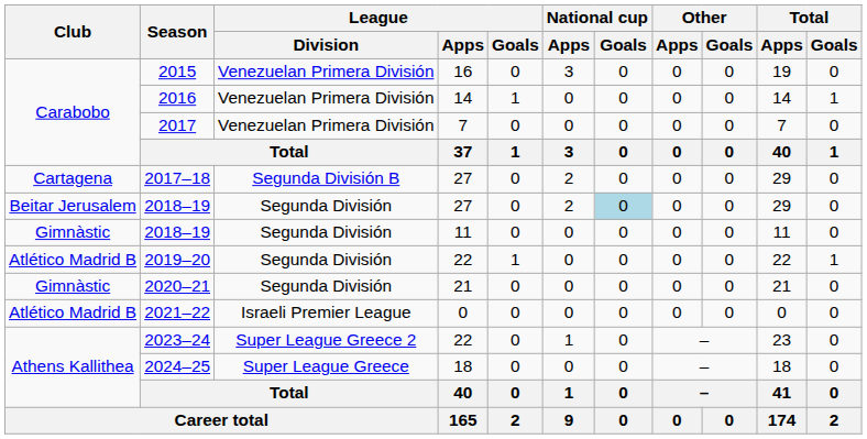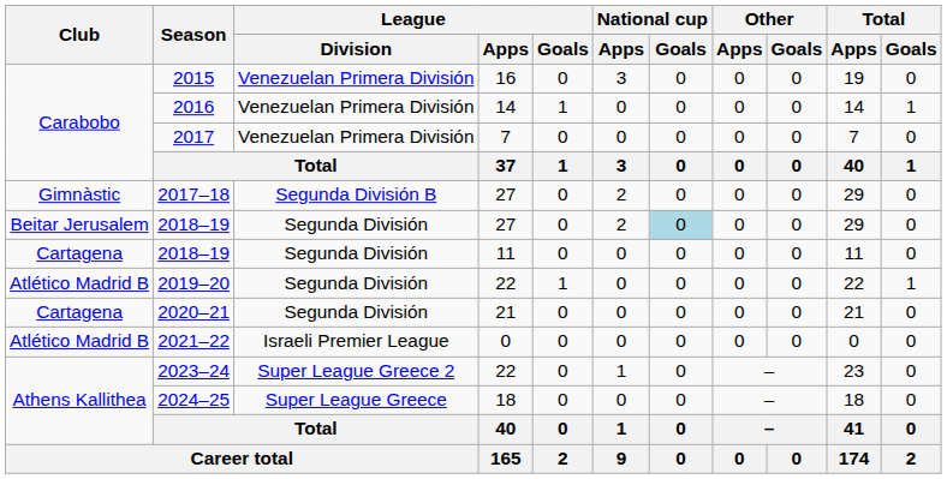2017–18 | Club: Cartagena -> Gimnàstic
2018–19 / 11 | Club: Gimnàstic -> Cartagena
2020–21 | Club: Gimnàstic -> Cartagena
